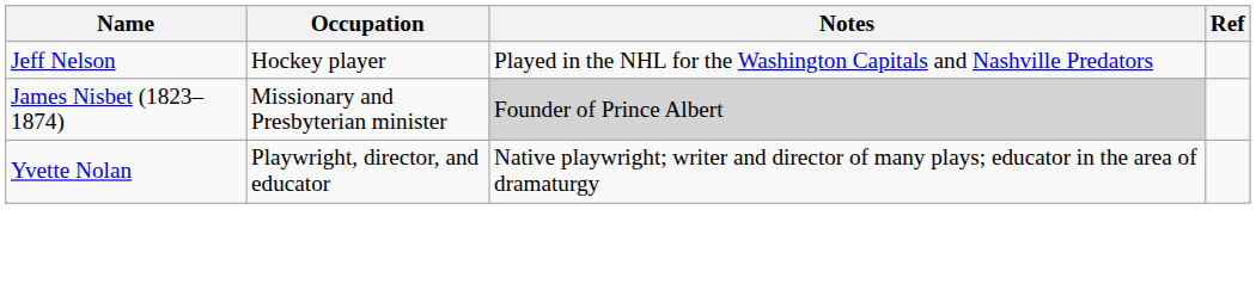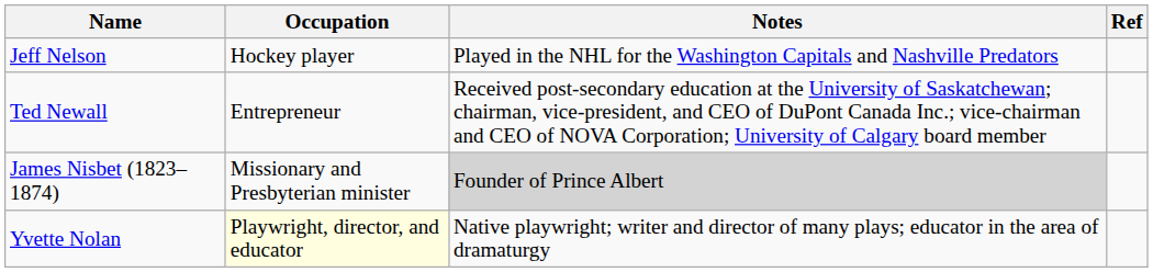+ row: Ted Newall | Entrepreneur | Received post-secondary education at the University of Saskatchewan; chairman, vice-president, and CEO of DuPont Canada Inc.; vice-chairman and CEO of NOVA Corporation; University of Calgary board member
Yvette Nolan | Occupation: no background -> lightyellow background
